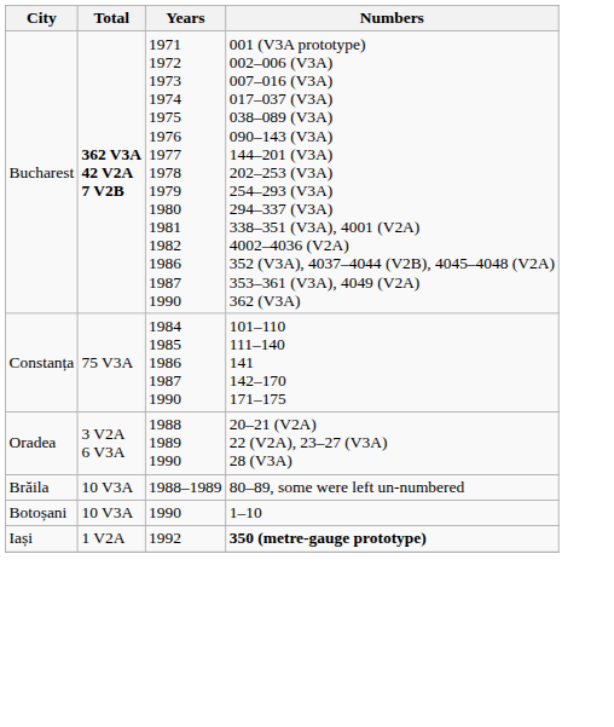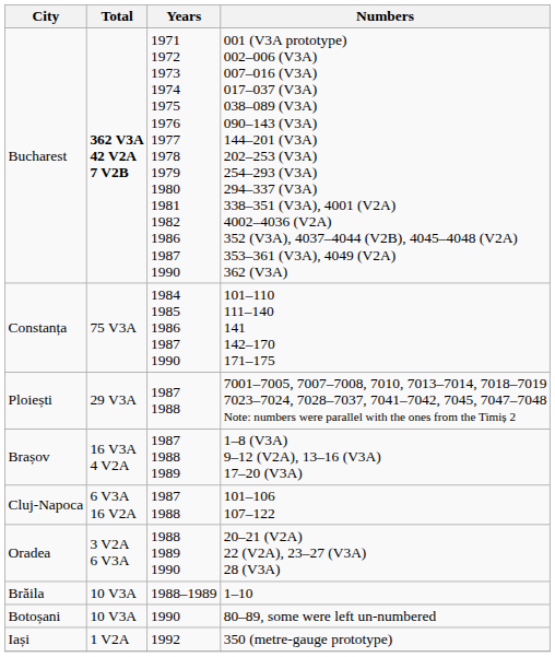+ row: Ploiești | 29 V3A | 1987 1988 | 7001–7005, 7007–7008, 7010, 7013–7014, 7018–7019 7023–7024, 7028–7037, 7041–7042, 7045, 7047–7048 Note: numbers were parallel with the ones from the Timiș 2
+ row: Brașov | 16 V3A 4 V2A | 1987 1988 1989 | 1–8 (V3A) 9–12 (V2A), 13–16 (V3A) 17–20 (V3A)
+ row: Cluj-Napoca | 6 V3A 16 V2A | 1987 1988 | 101–106 107–122
Brăila | Numbers: 80–89, some were left un-numbered -> 1–10
Botoșani | Numbers: 1–10 -> 80–89, some were left un-numbered
Iași | Numbers: bold -> normal
